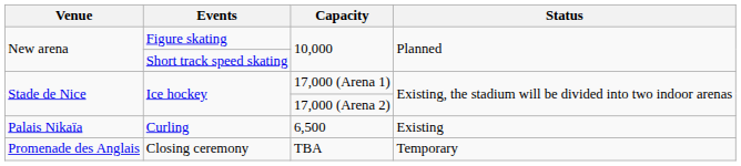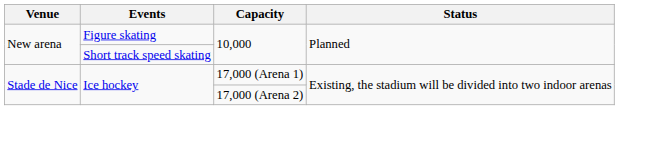- row: Palais Nikaïa | Curling | 6,500 | Existing
- row: Promenade des Anglais | Closing ceremony | TBA | Temporary
